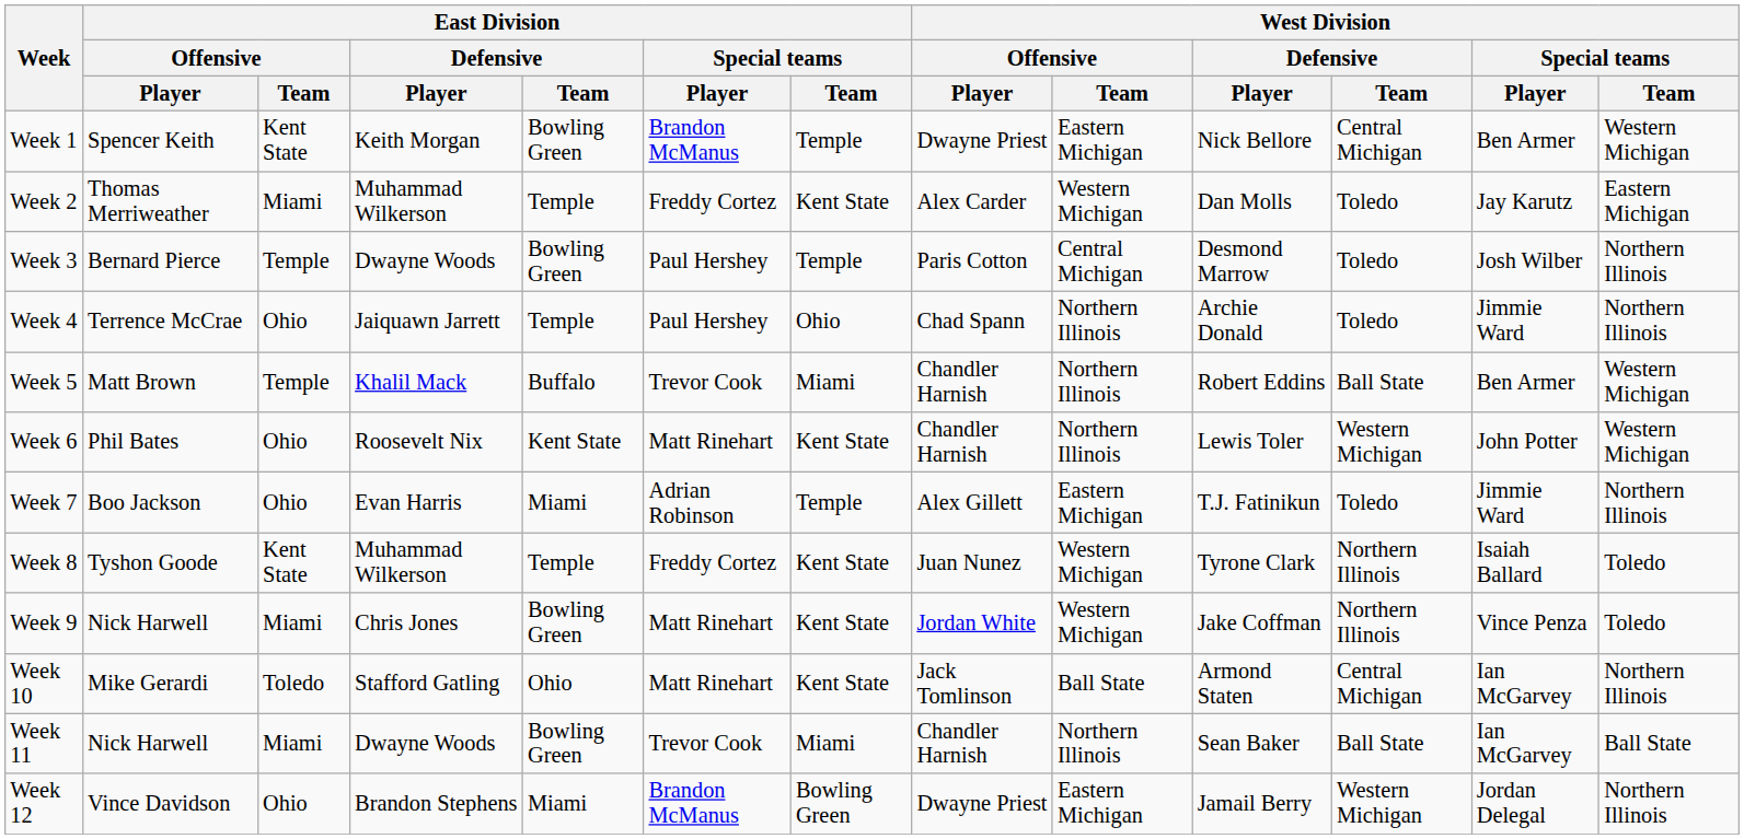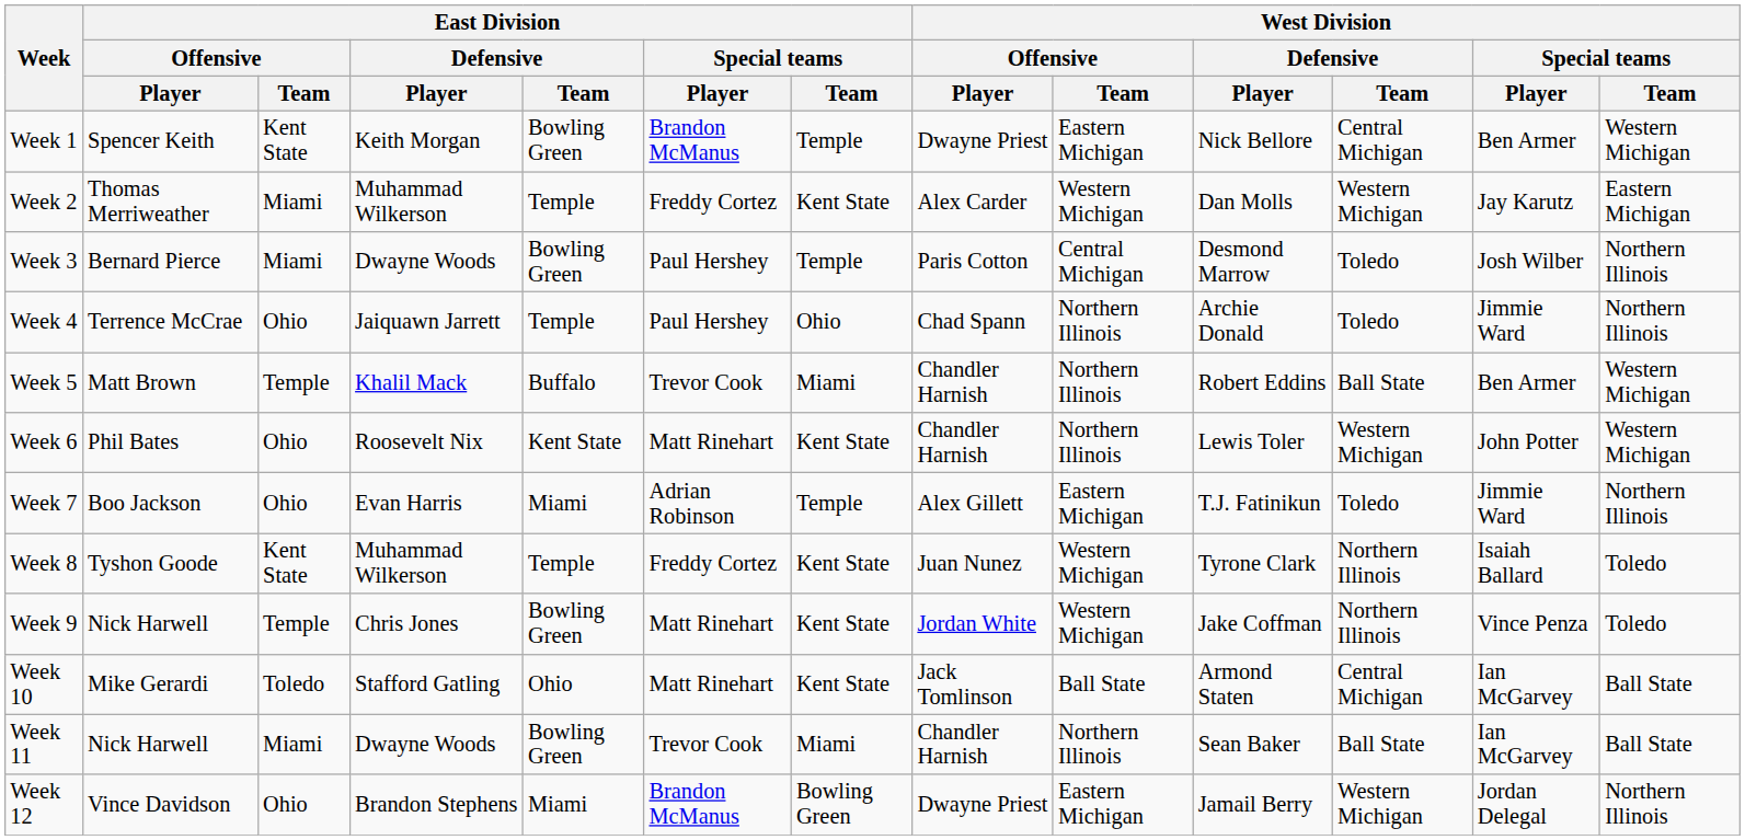Week 2 | West Division / Defensive / Team: Toledo -> Western Michigan
Week 3 | East Division / Offensive / Team: Temple -> Miami
Week 9 | East Division / Offensive / Team: Miami -> Temple
Week 10 | West Division / Special teams / Team: Northern Illinois -> Ball State
